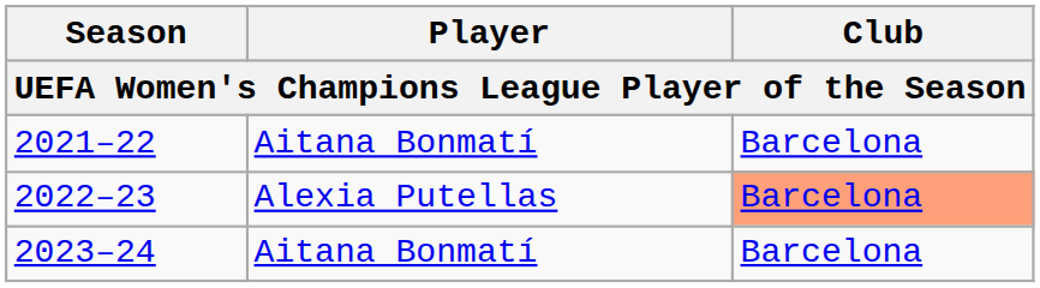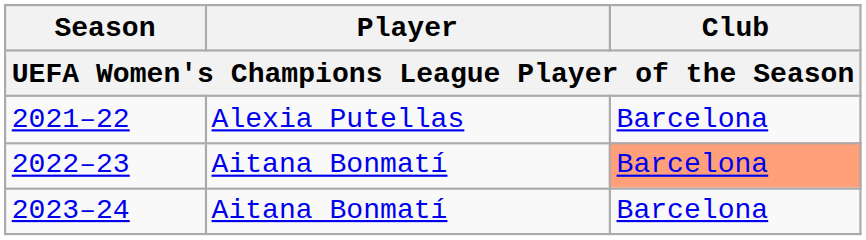2021–22 | Player: Aitana Bonmatí -> Alexia Putellas
2022–23 | Player: Alexia Putellas -> Aitana Bonmatí
